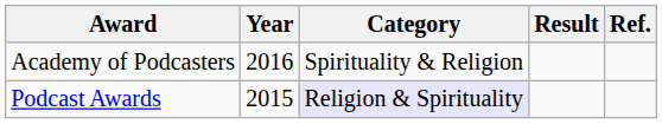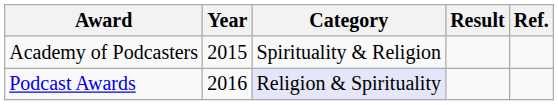Academy of Podcasters | Year: 2016 -> 2015
Podcast Awards | Year: 2015 -> 2016
